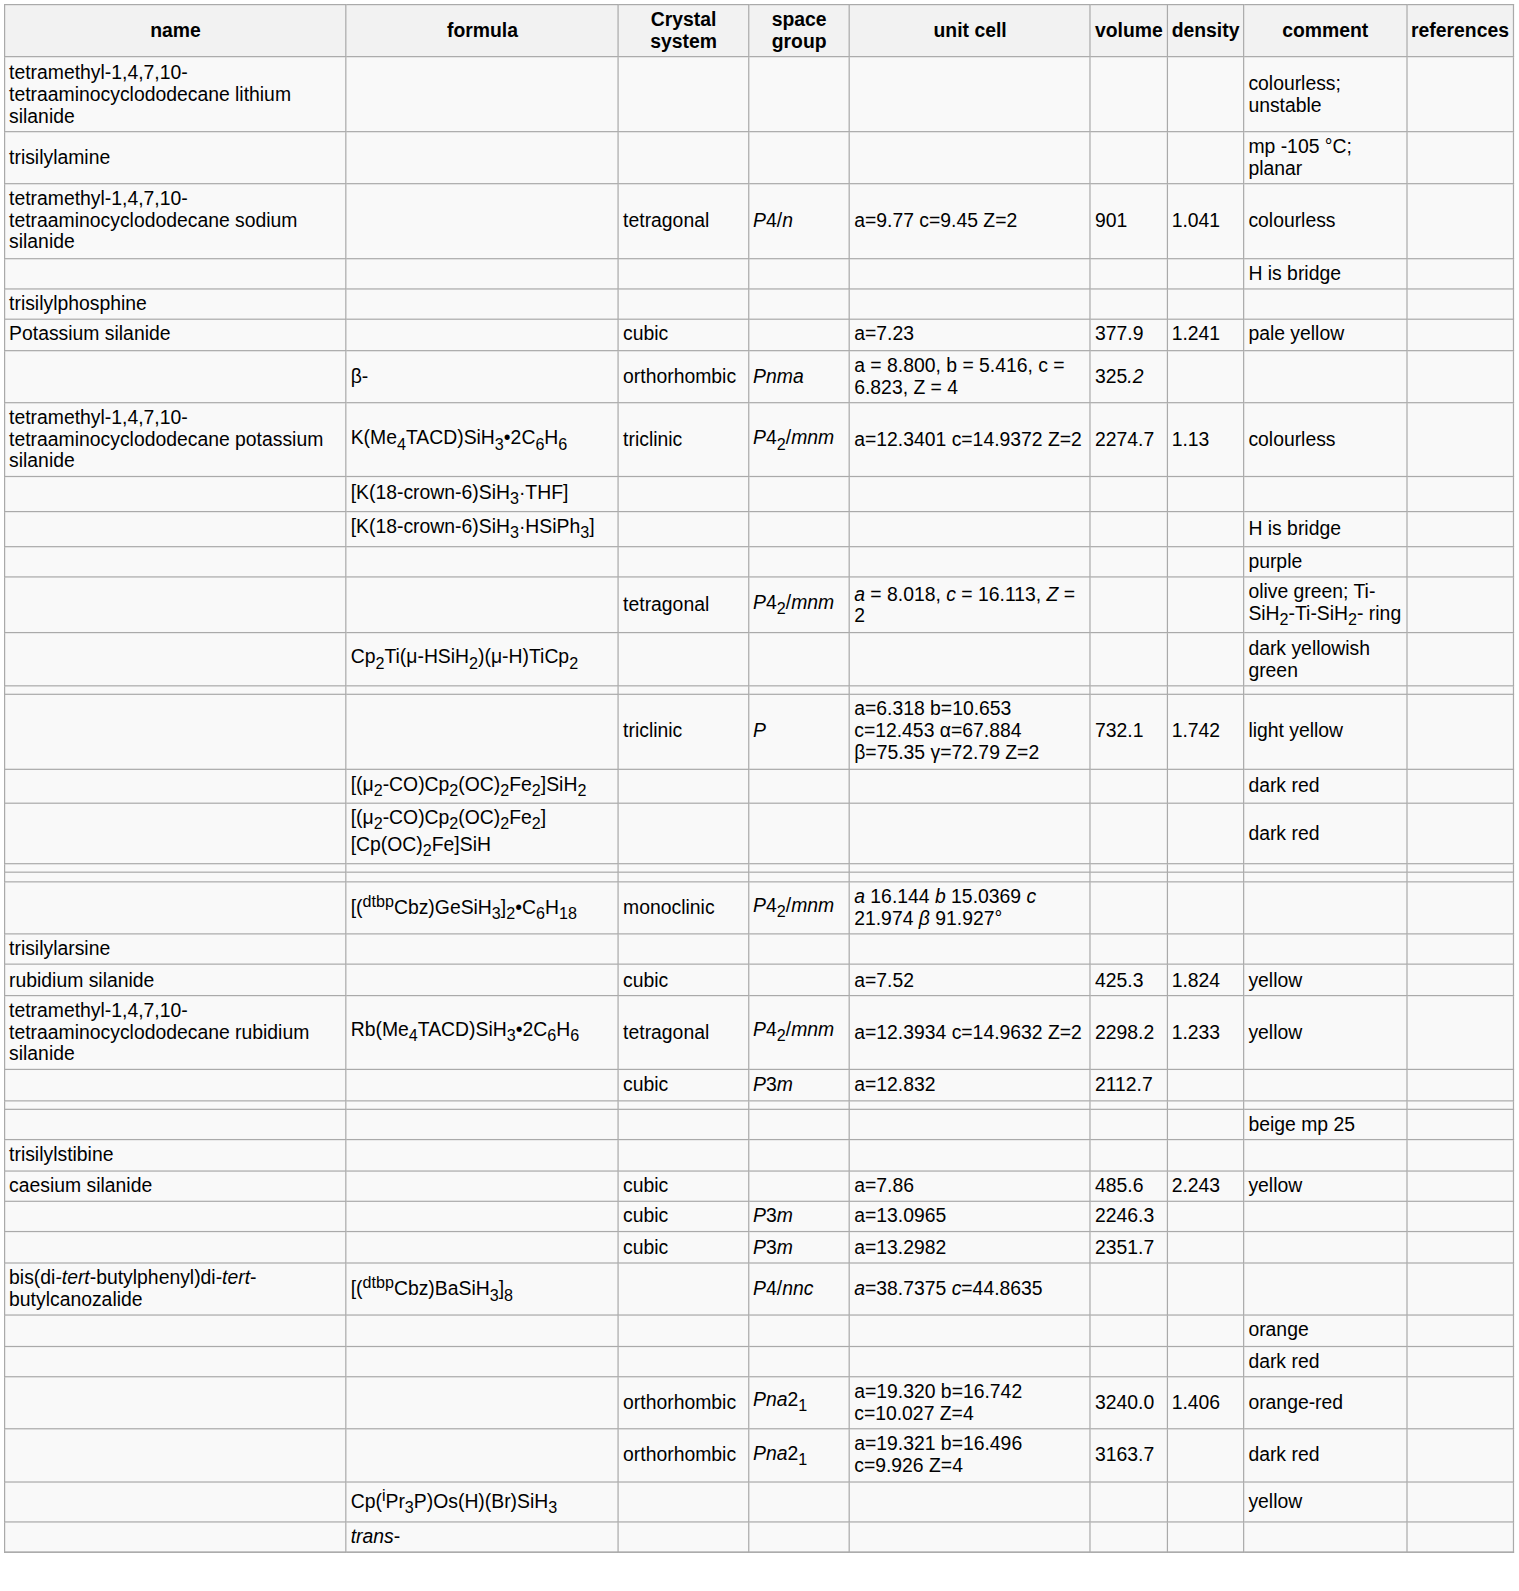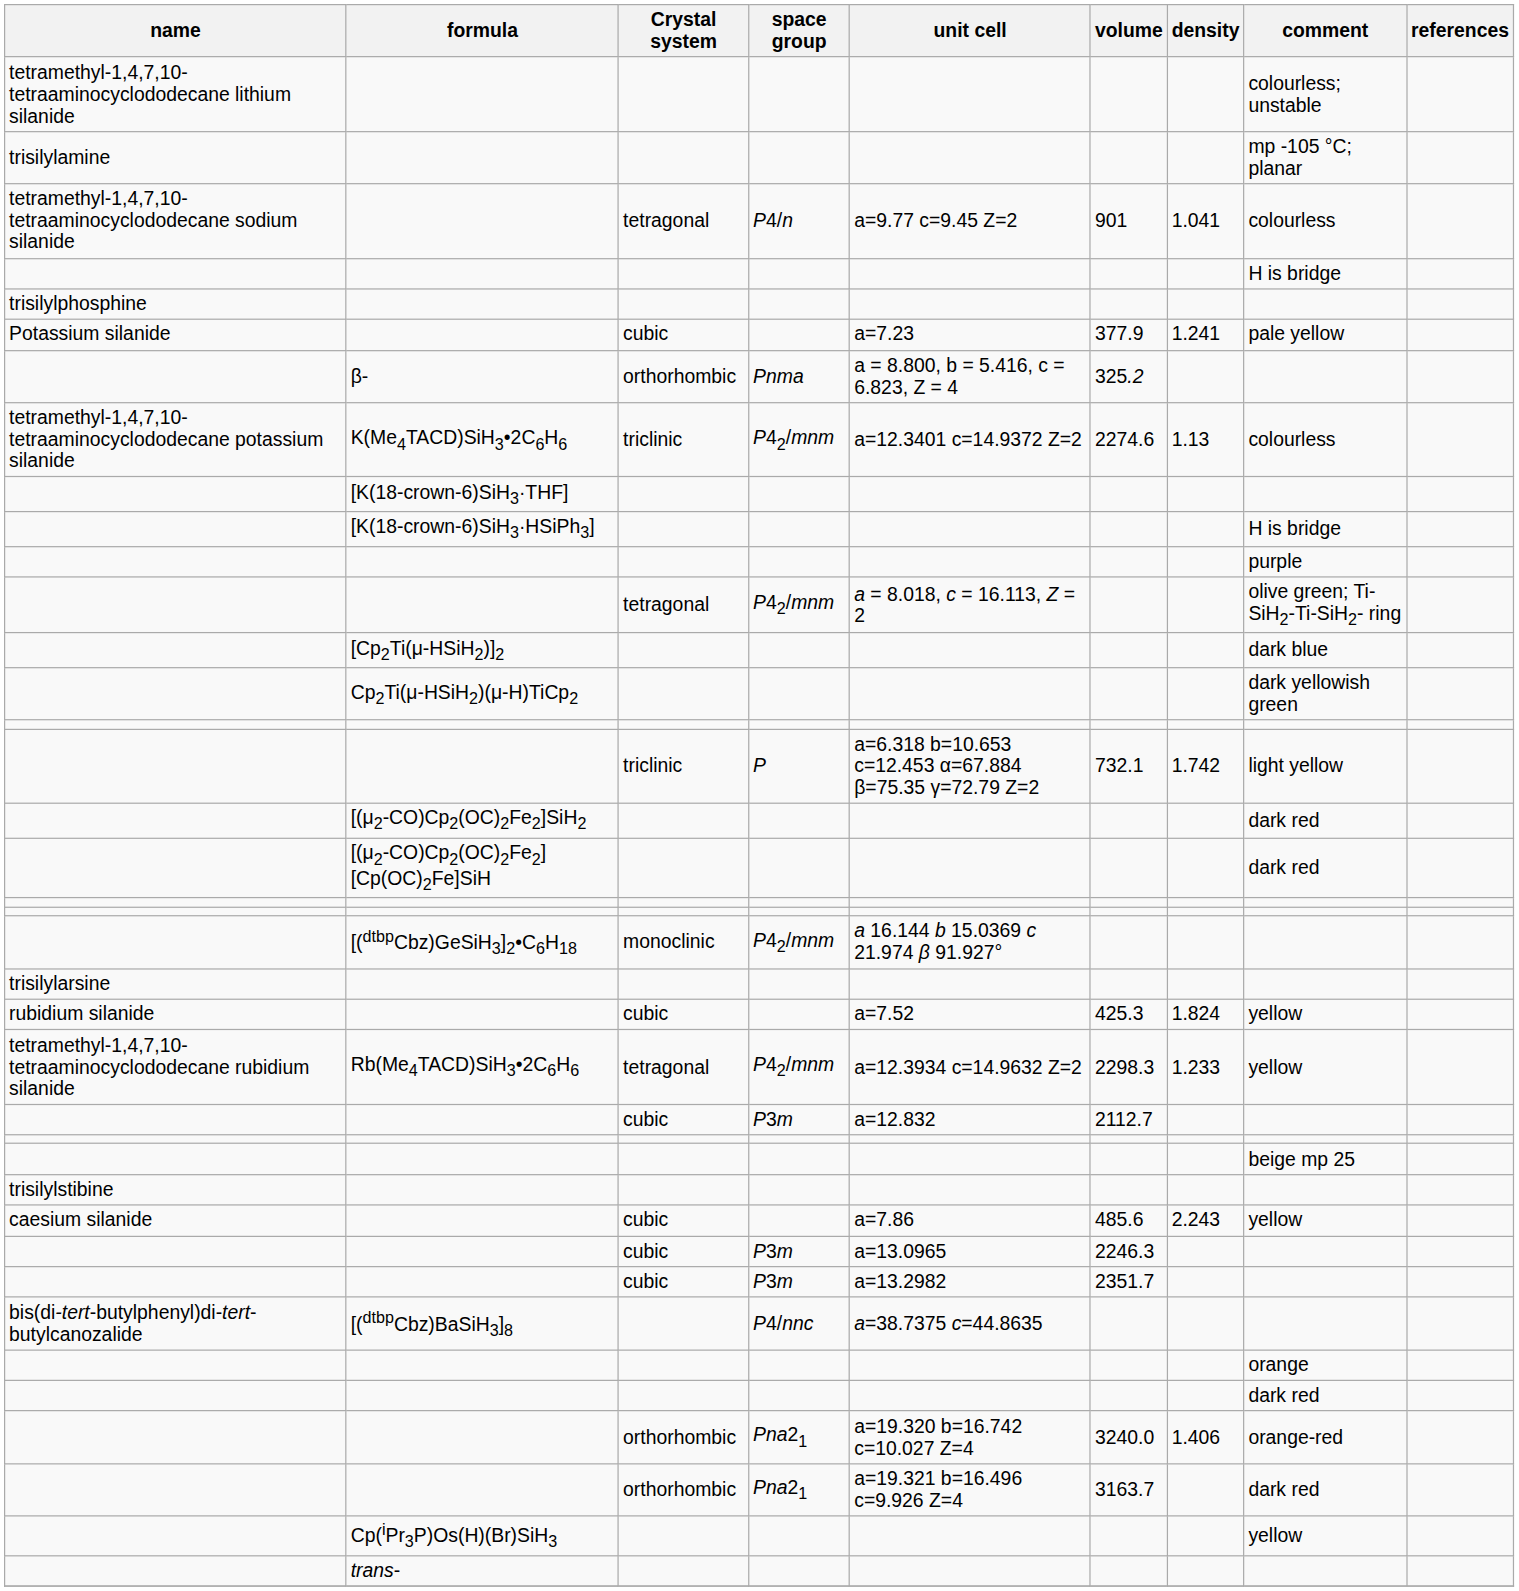K(Me4TACD)SiH3•2C6H6 | volume: 2274.7 -> 2274.6
+ row: [Cp2Ti(μ-HSiH2)]2 | dark blue
Rb(Me4TACD)SiH3•2C6H6 | volume: 2298.2 -> 2298.3
